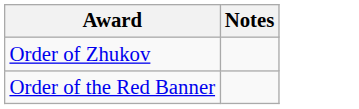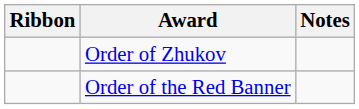+ column: Ribbon
